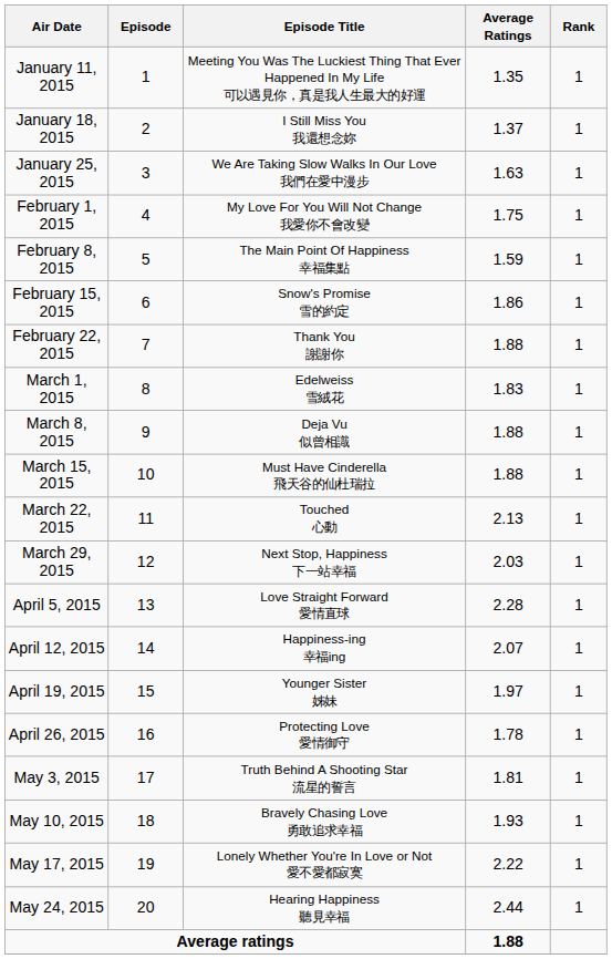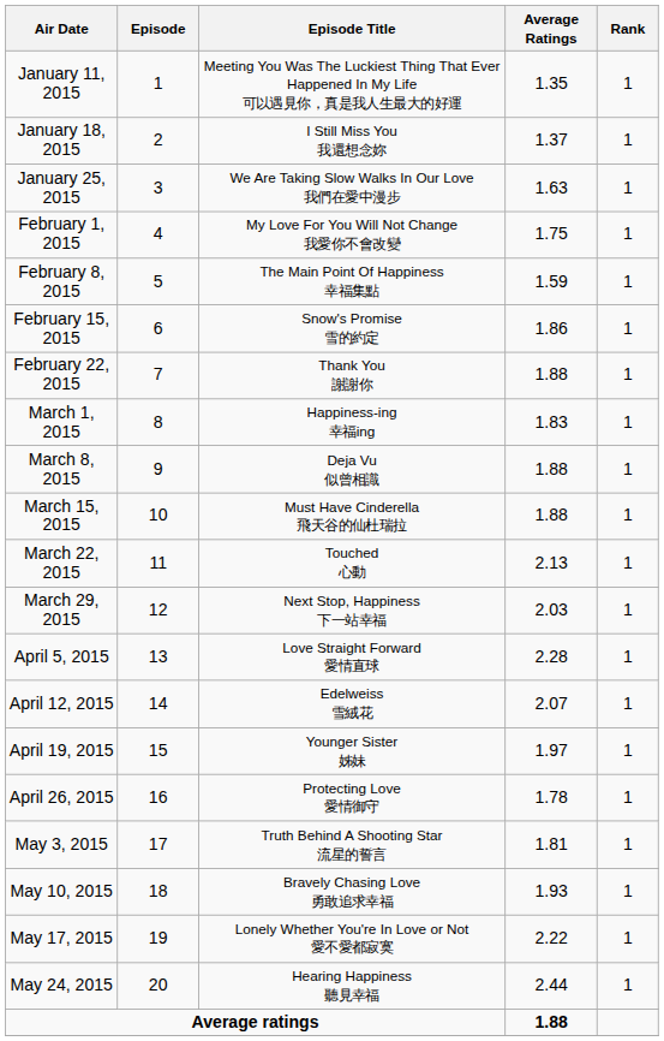March 1, 2015 | Episode Title: Edelweiss 雪絨花 -> Happiness-ing 幸福ing
April 12, 2015 | Episode Title: Happiness-ing 幸福ing -> Edelweiss 雪絨花
